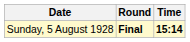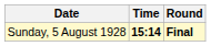columns swapped: Time <-> Round
